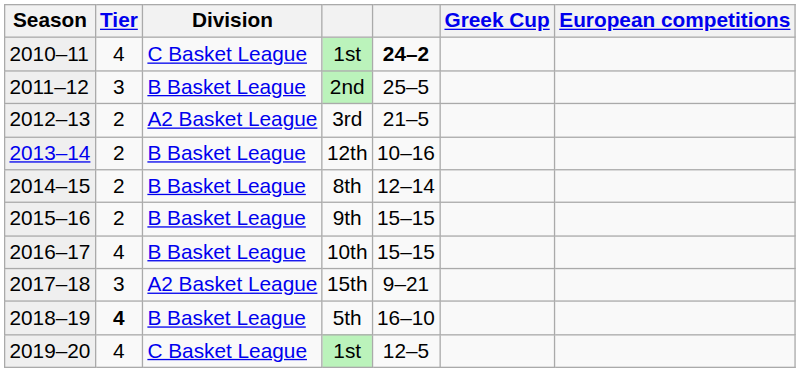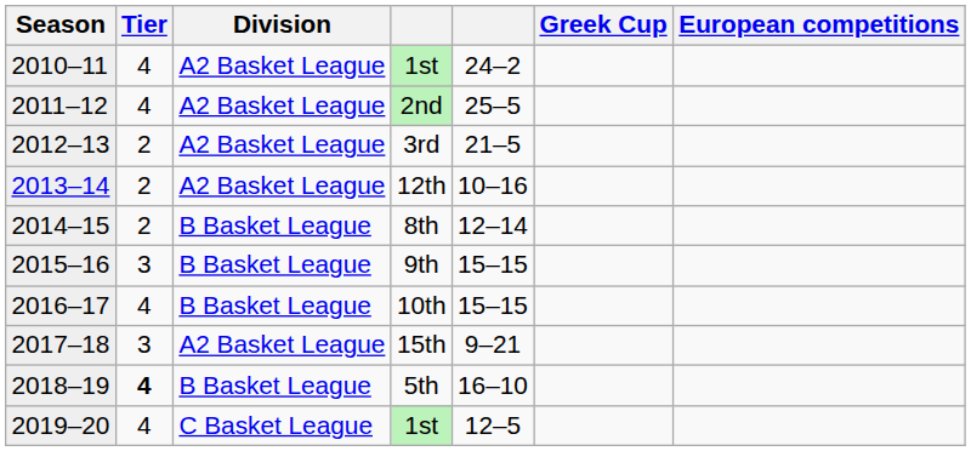2010–11 / 1st | Division: C Basket League -> A2 Basket League
2010–11 / 1st | column 5: bold -> normal
2nd | Tier: 3 -> 4
2nd | Division: B Basket League -> A2 Basket League
12th | Division: B Basket League -> A2 Basket League
9th | Tier: 2 -> 3
